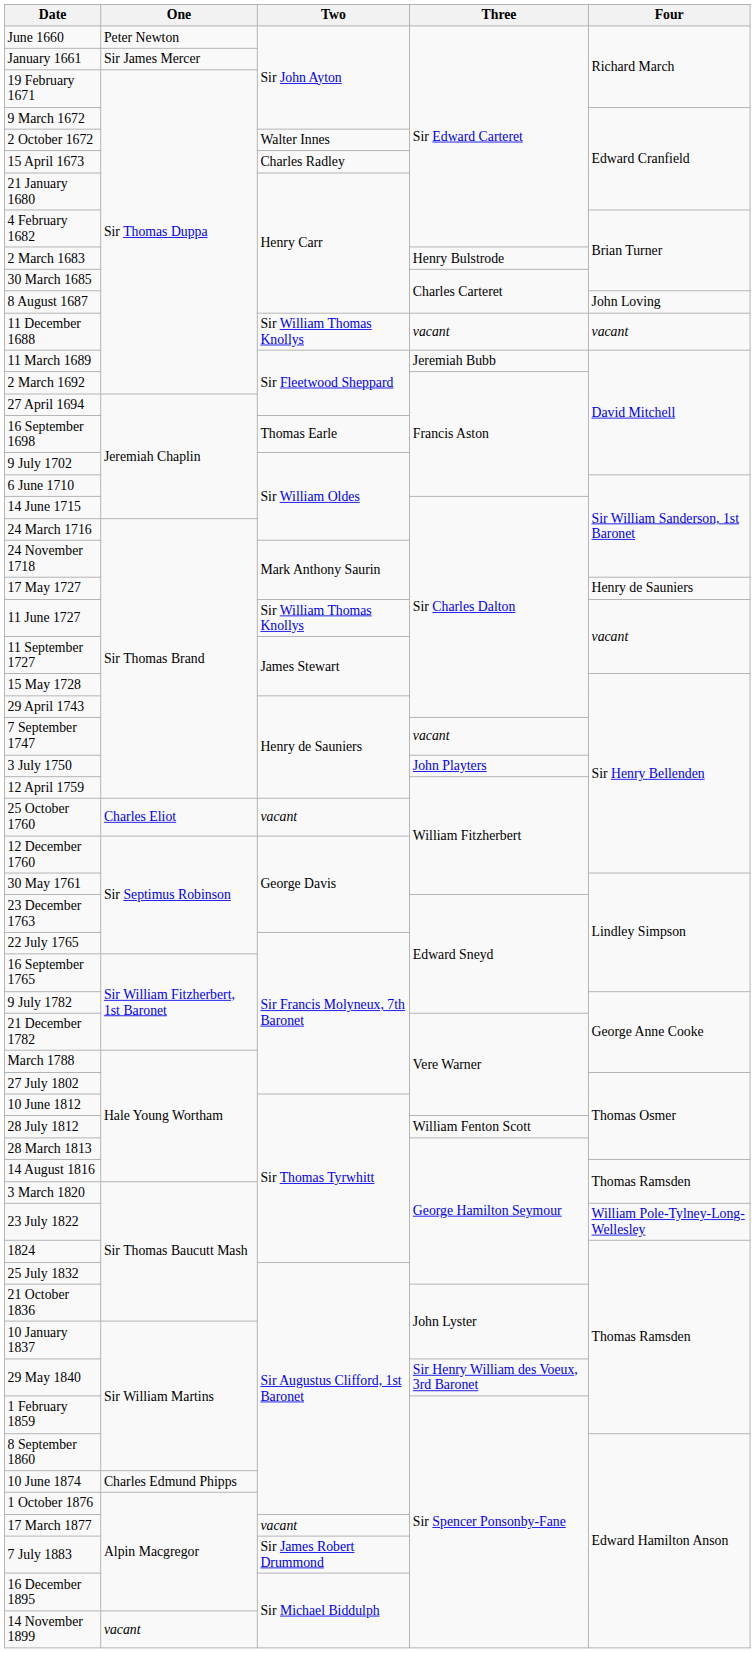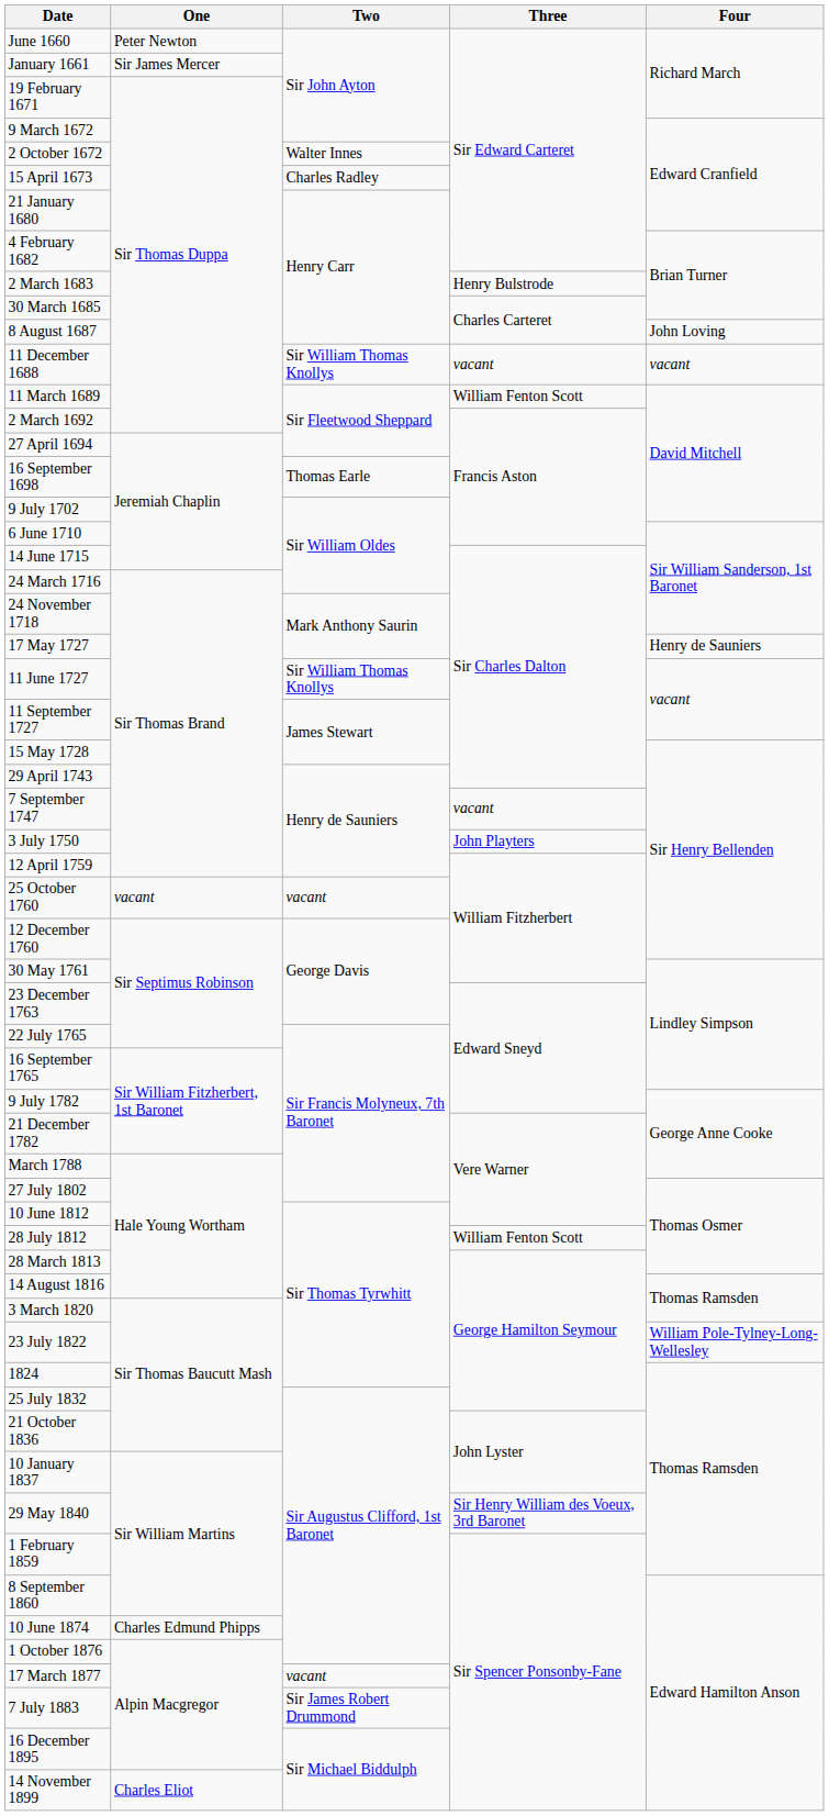11 March 1689 | Three: Jeremiah Bubb -> William Fenton Scott
25 October 1760 | One: Charles Eliot -> vacant
14 November 1899 | One: vacant -> Charles Eliot
